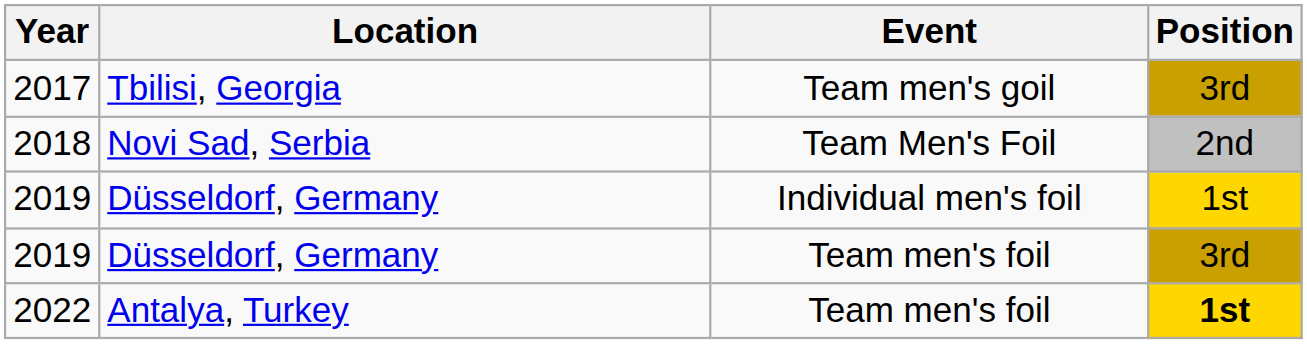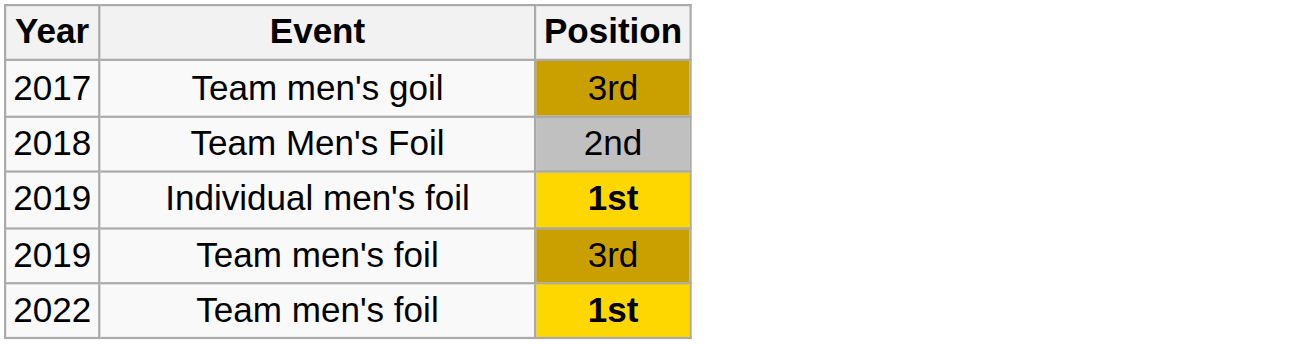- column: Location | Tbilisi, Georgia | Novi Sad, Serbia | Düsseldorf, Germany | Düsseldorf, Germany | Antalya, Turkey
2019 / Individual men's foil | Position: normal -> bold
